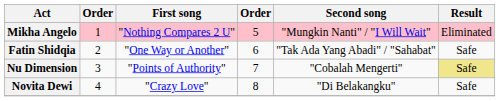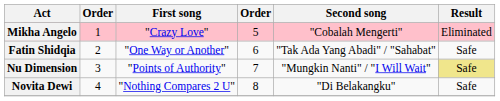Mikha Angelo | First song: "Nothing Compares 2 U" -> "Crazy Love"
Mikha Angelo | Second song: "Mungkin Nanti" / "I Will Wait" -> "Cobalah Mengerti"
Nu Dimension | Second song: "Cobalah Mengerti" -> "Mungkin Nanti" / "I Will Wait"
Novita Dewi | First song: "Crazy Love" -> "Nothing Compares 2 U"
